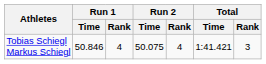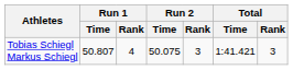Tobias Schiegl Markus Schiegl | Run 1 / Time: 50.846 -> 50.807
Tobias Schiegl Markus Schiegl | Run 2 / Rank: 4 -> 3
